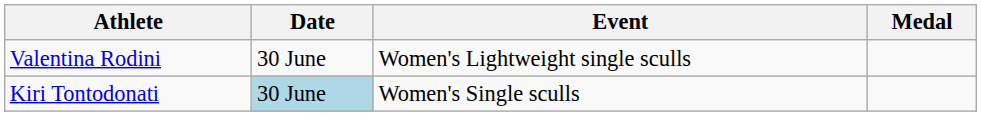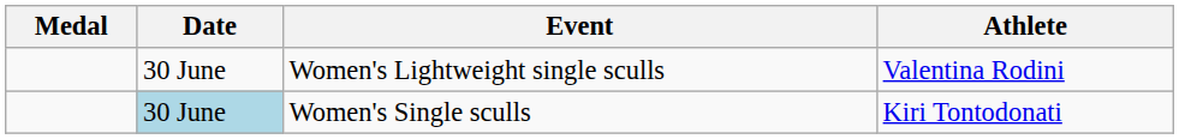columns swapped: Medal <-> Athlete
